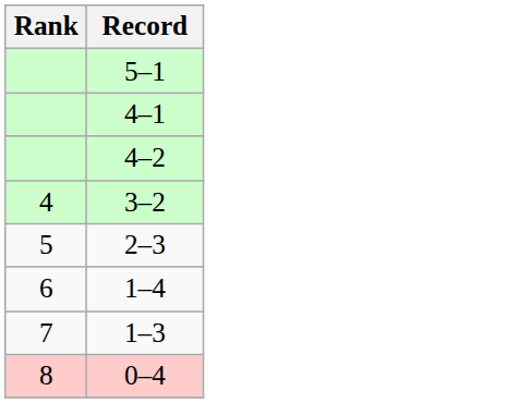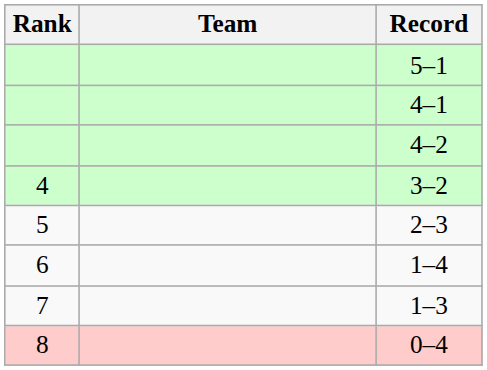+ column: Team
